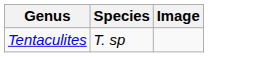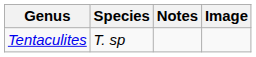+ column: Notes
